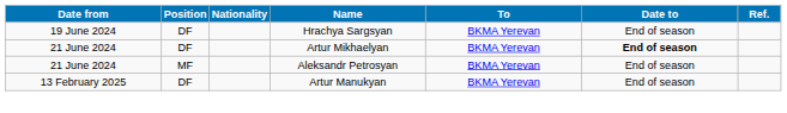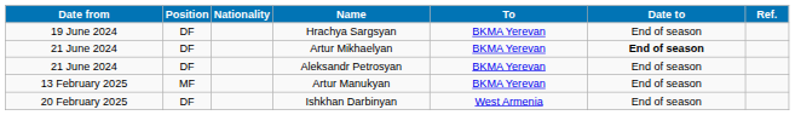Aleksandr Petrosyan | Position: MF -> DF
Artur Manukyan | Position: DF -> MF
+ row: 20 February 2025 | DF | Ishkhan Darbinyan | West Armenia | End of season
